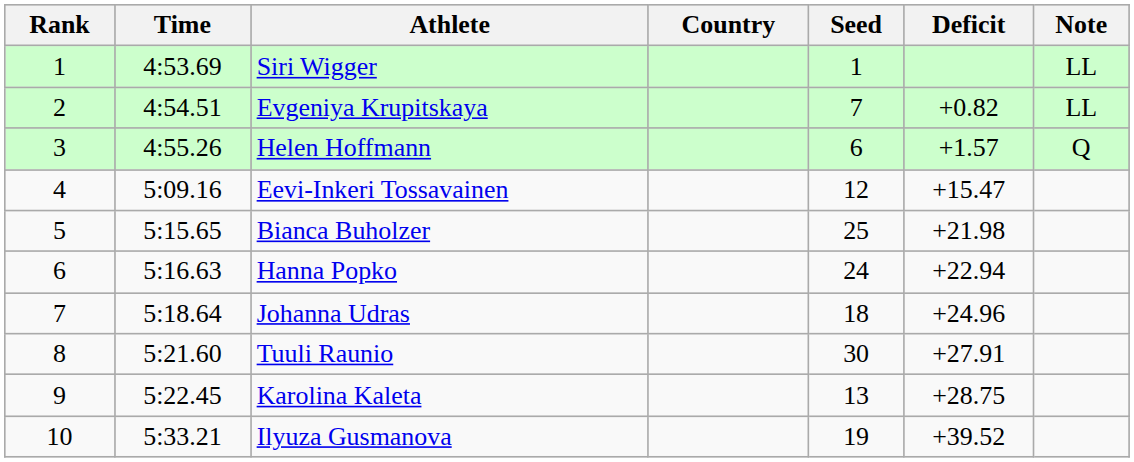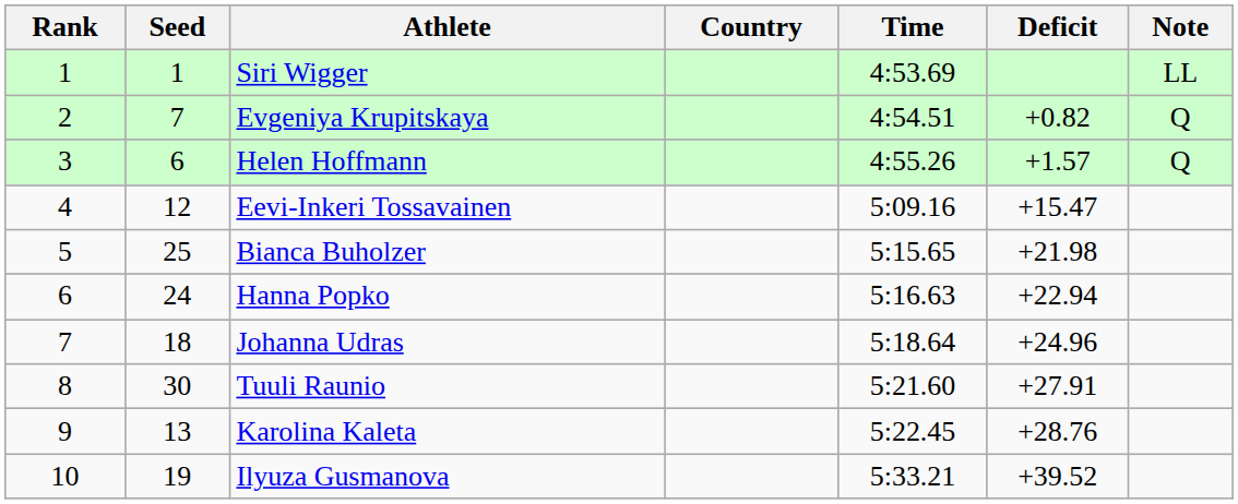columns swapped: Seed <-> Time
Evgeniya Krupitskaya | Note: LL -> Q
Karolina Kaleta | Deficit: +28.75 -> +28.76
